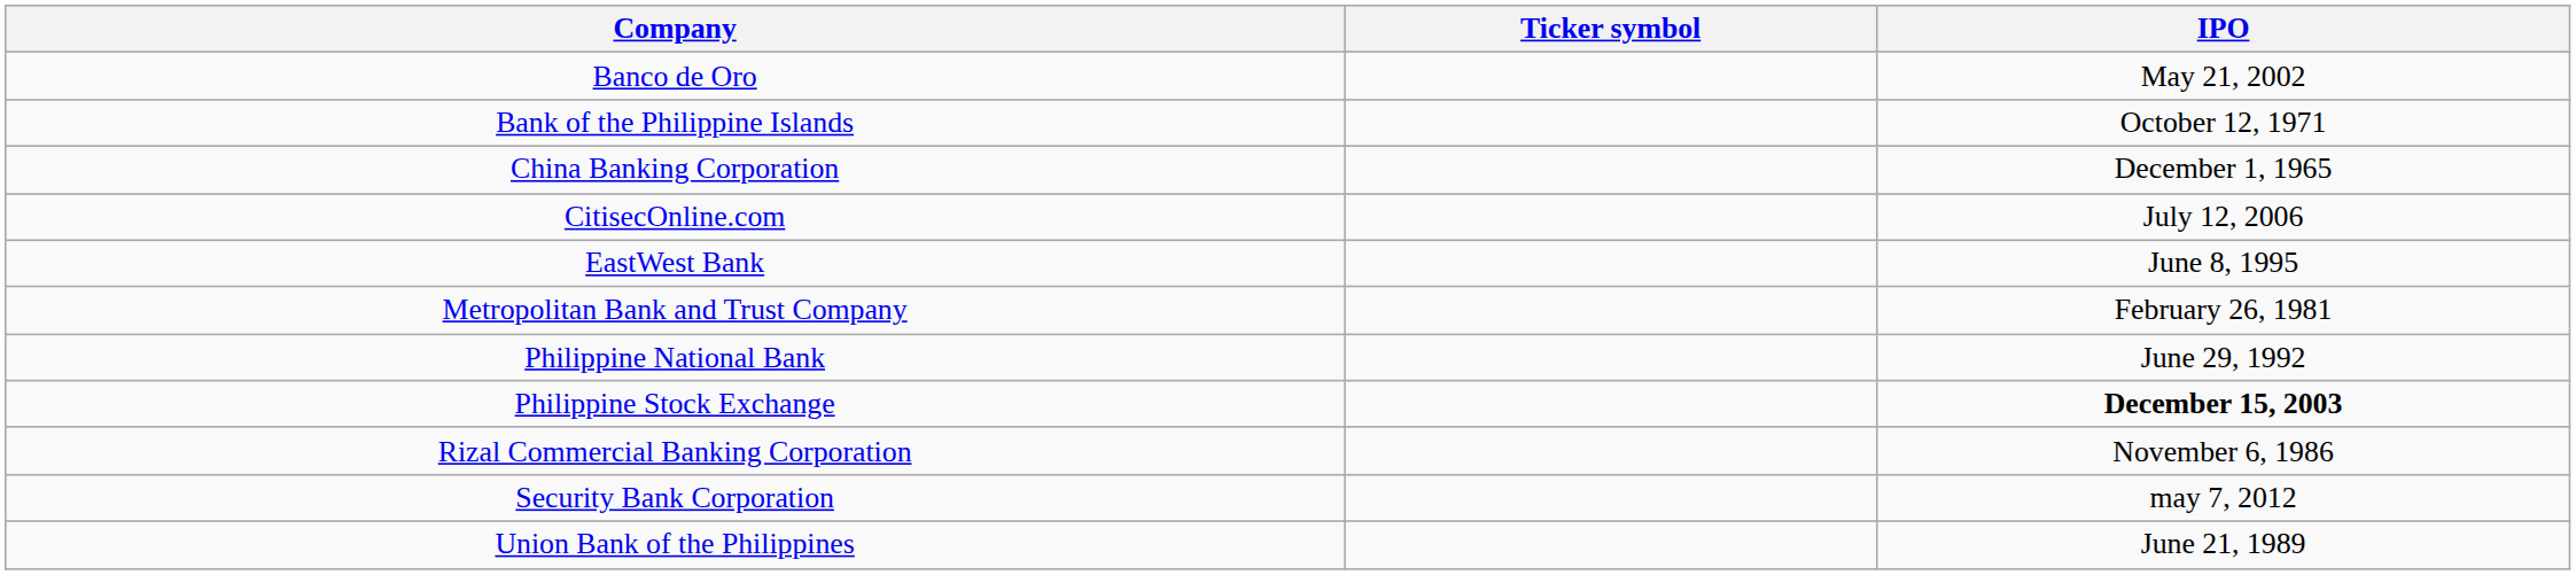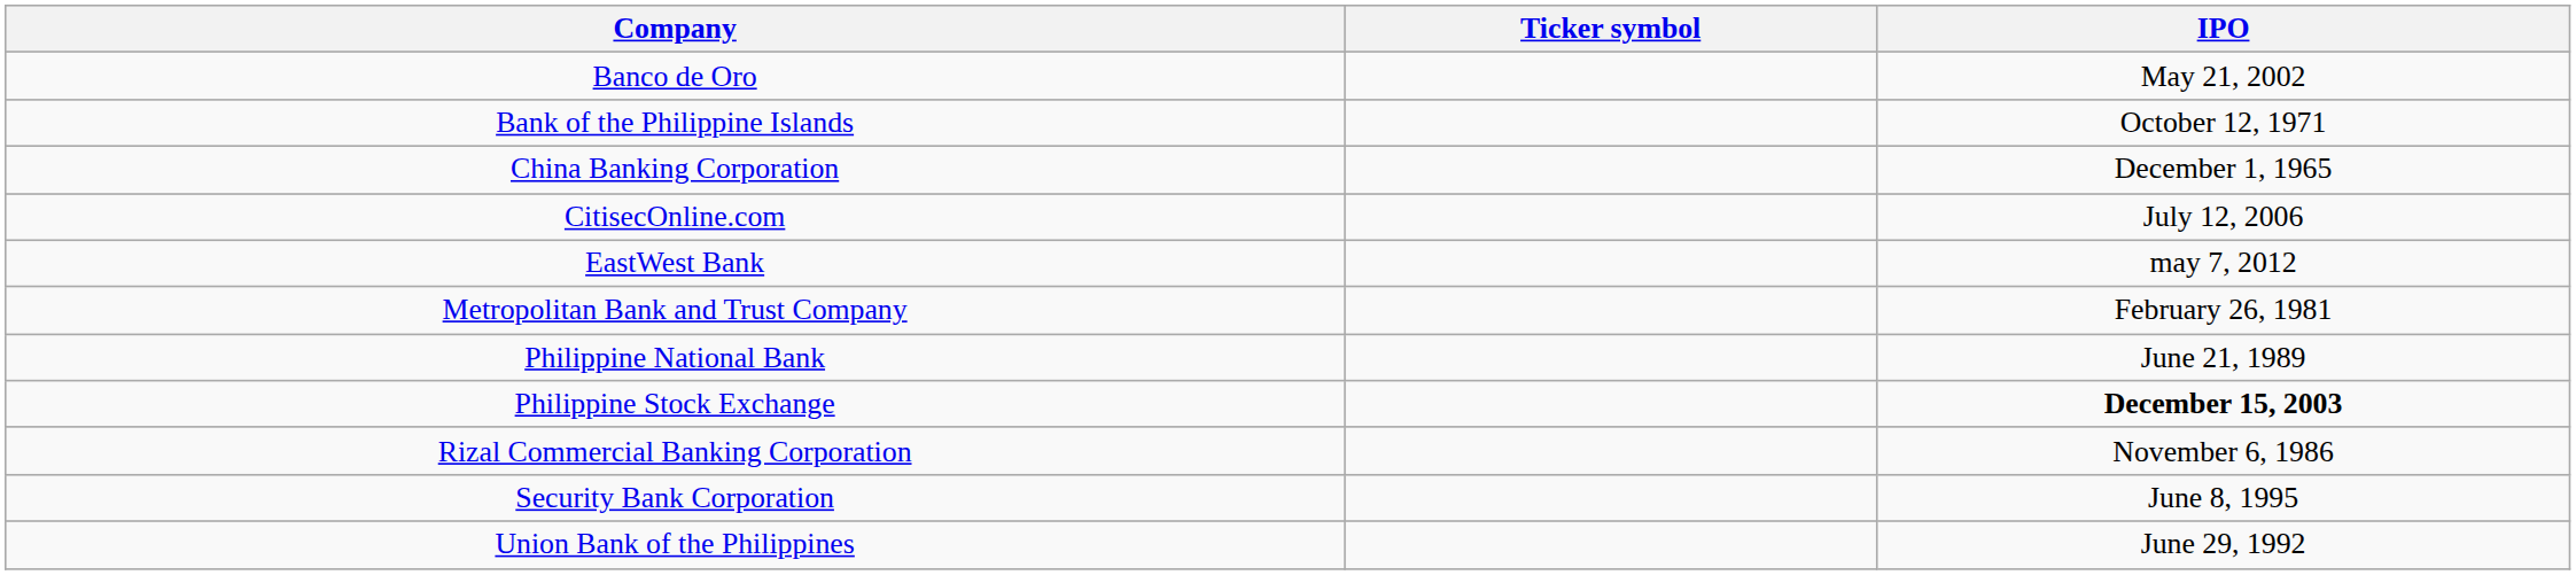EastWest Bank | IPO: June 8, 1995 -> may 7, 2012
Philippine National Bank | IPO: June 29, 1992 -> June 21, 1989
Security Bank Corporation | IPO: may 7, 2012 -> June 8, 1995
Union Bank of the Philippines | IPO: June 21, 1989 -> June 29, 1992
